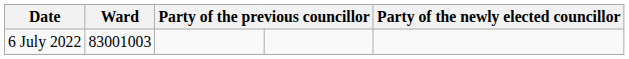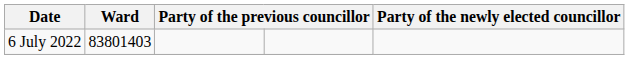6 July 2022 | Ward: 83001003 -> 83801403
